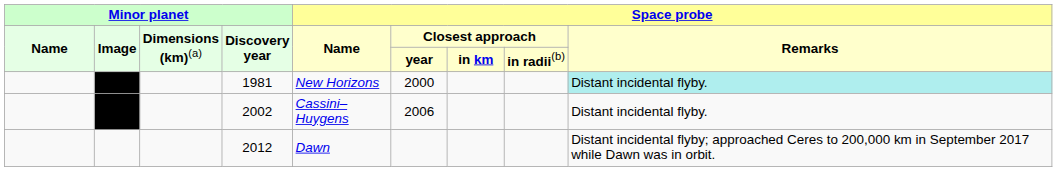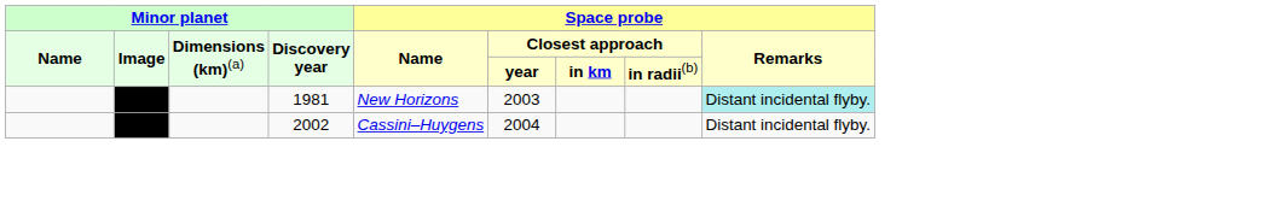1981 | Space probe / Closest approach / year: 2000 -> 2003
2002 | Space probe / Closest approach / year: 2006 -> 2004
- row: 2012 | Dawn | Distant incidental flyby; approached Ceres to 200,000 km in September 2017 while Dawn was in orbit.
